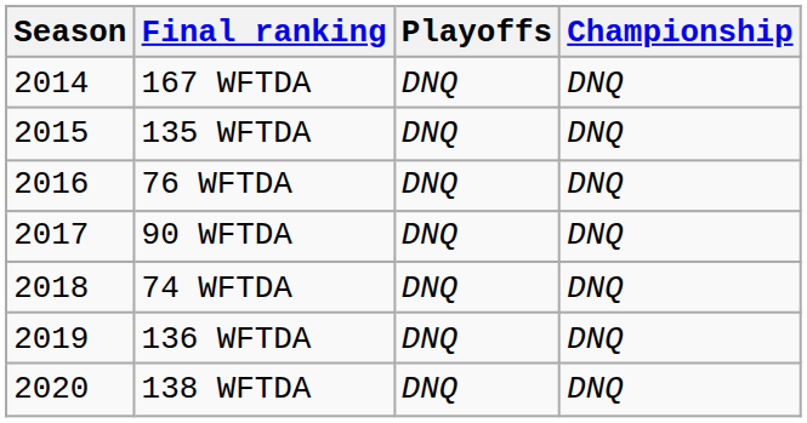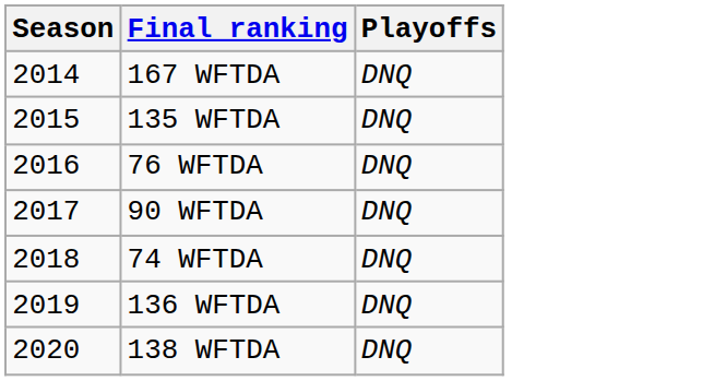- column: Championship | DNQ | DNQ | DNQ | DNQ | DNQ | DNQ | DNQ
